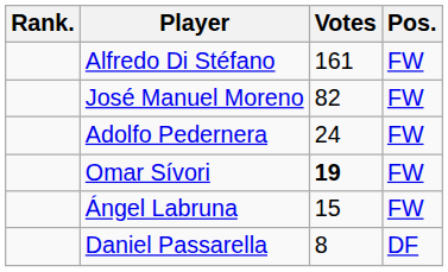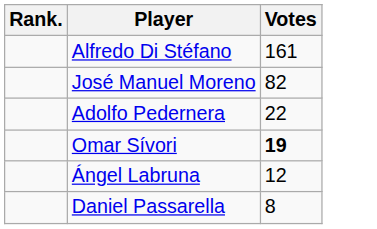- column: Pos. | FW | FW | FW | FW | FW | DF
Adolfo Pedernera | Votes: 24 -> 22
Ángel Labruna | Votes: 15 -> 12
